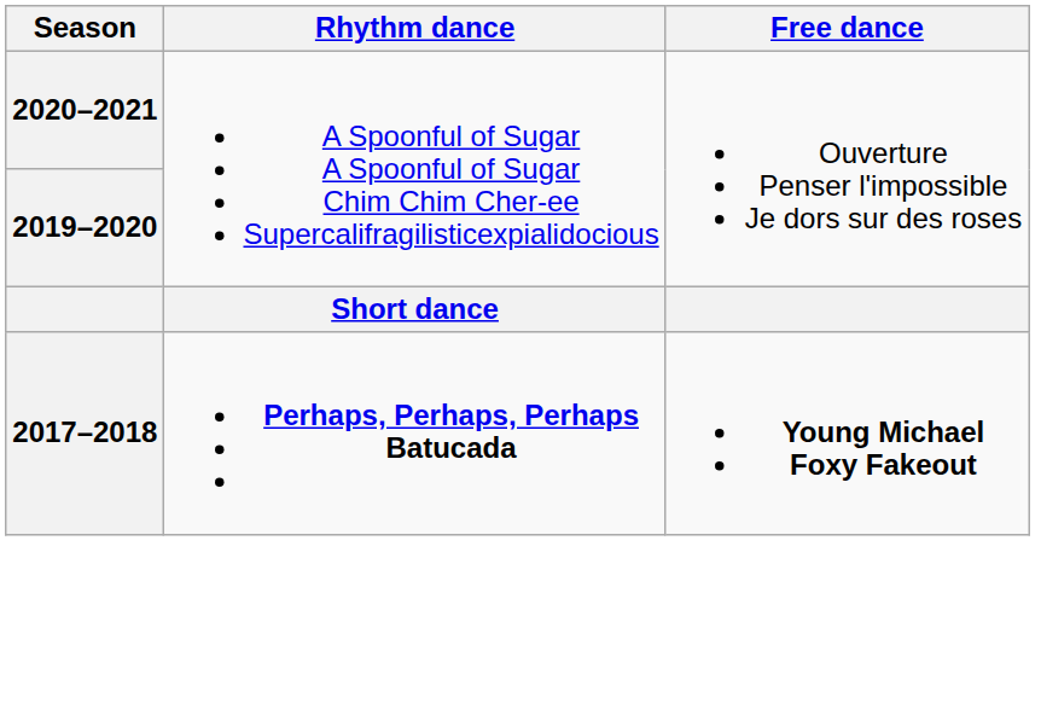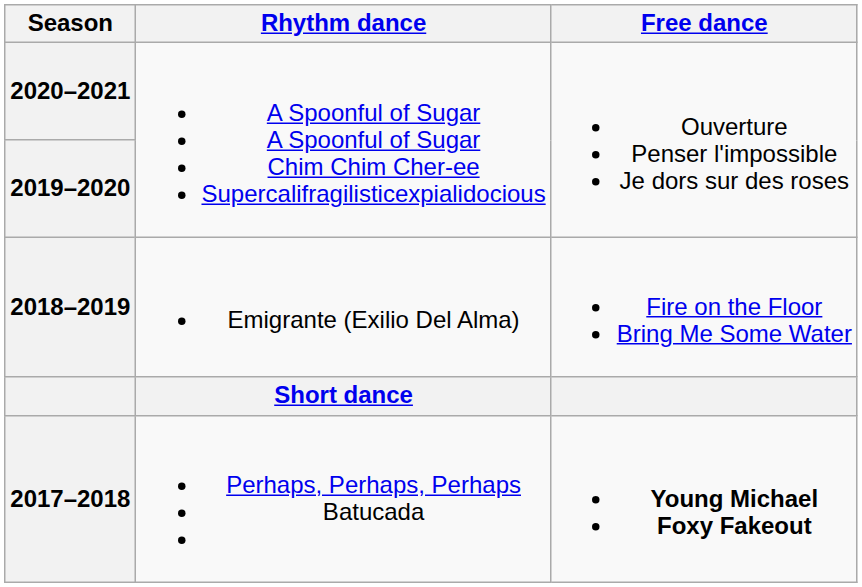+ row: 2018–2019 | Emigrante (Exilio Del Alma) | Fire on the Floor Bring Me Some Water
2017–2018 | Rhythm dance: bold -> normal
